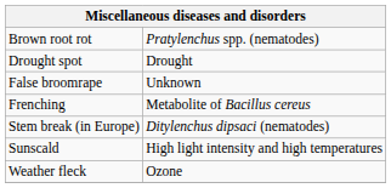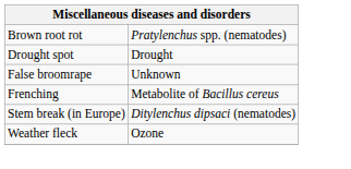- row: Sunscald | High light intensity and high temperatures
